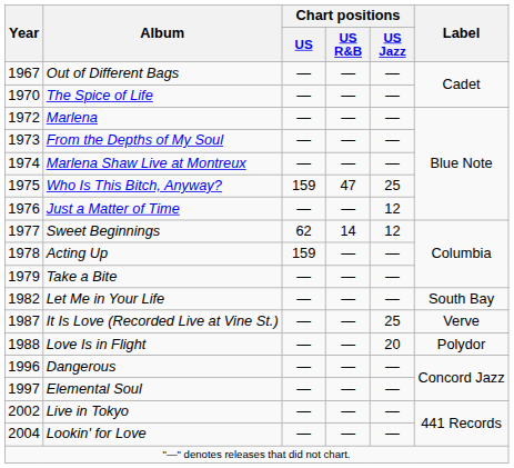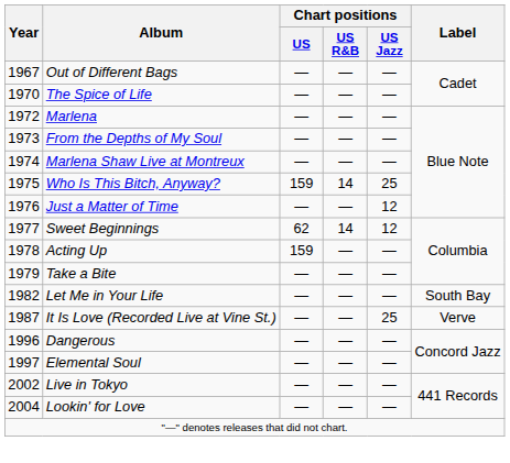Who Is This Bitch, Anyway? | Chart positions / US R&B: 47 -> 14
- row: 1988 | Love Is in Flight | — | — | 20 | Polydor
